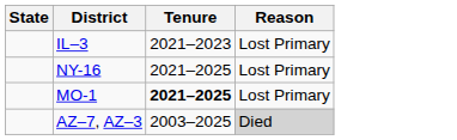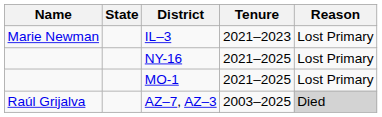+ column: Name | Marie Newman | Raúl Grijalva
MO-1 | Tenure: bold -> normal
